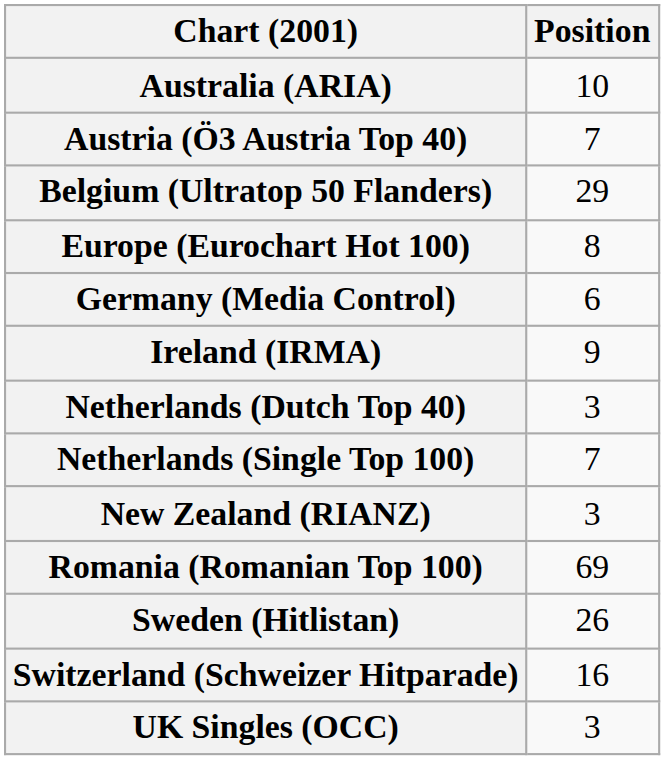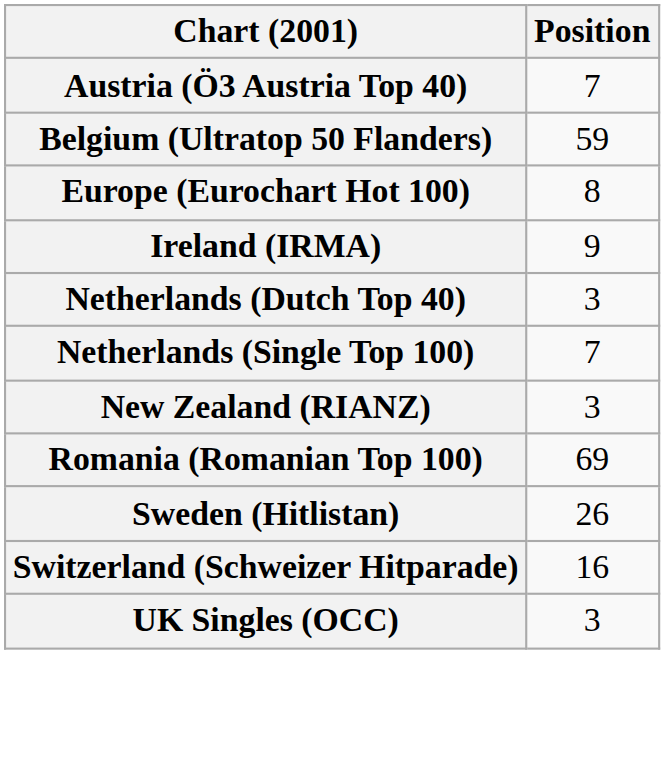- row: Australia (ARIA) | 10
Belgium (Ultratop 50 Flanders) | Position: 29 -> 59
- row: Germany (Media Control) | 6
